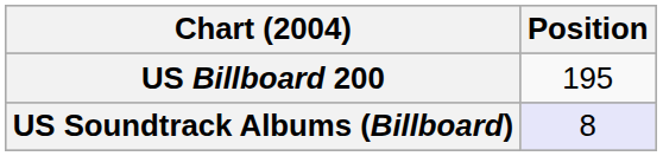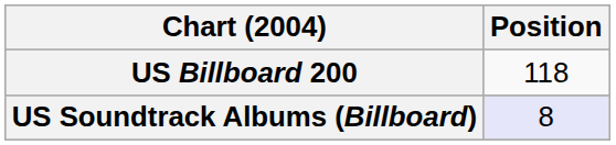US Billboard 200 | Position: 195 -> 118
